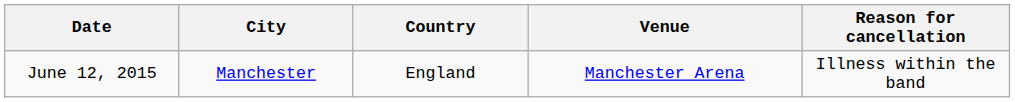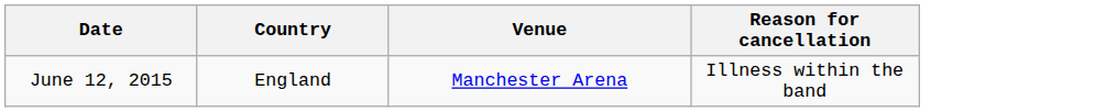- column: City | Manchester
